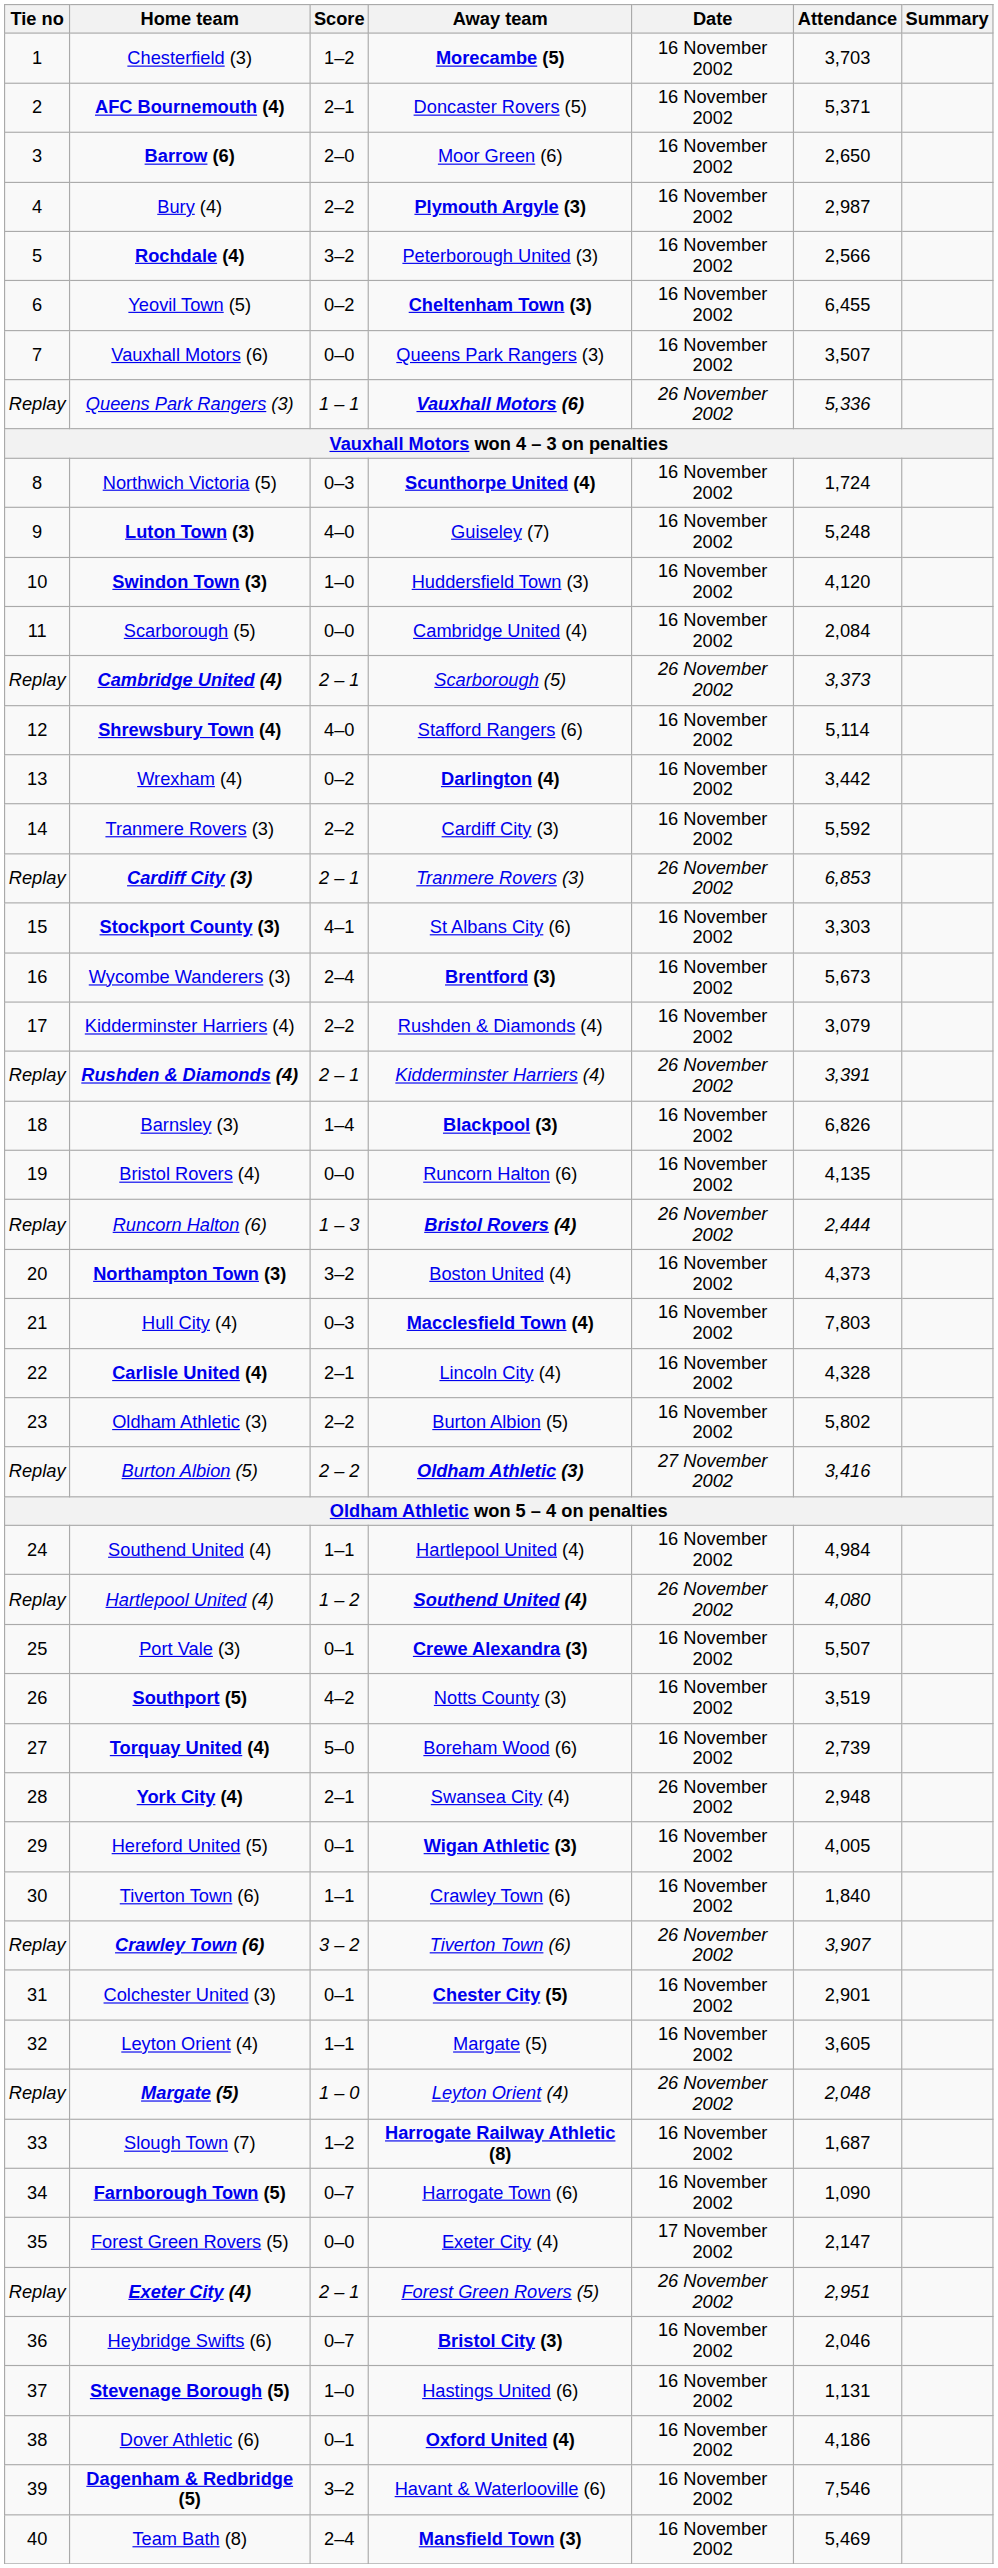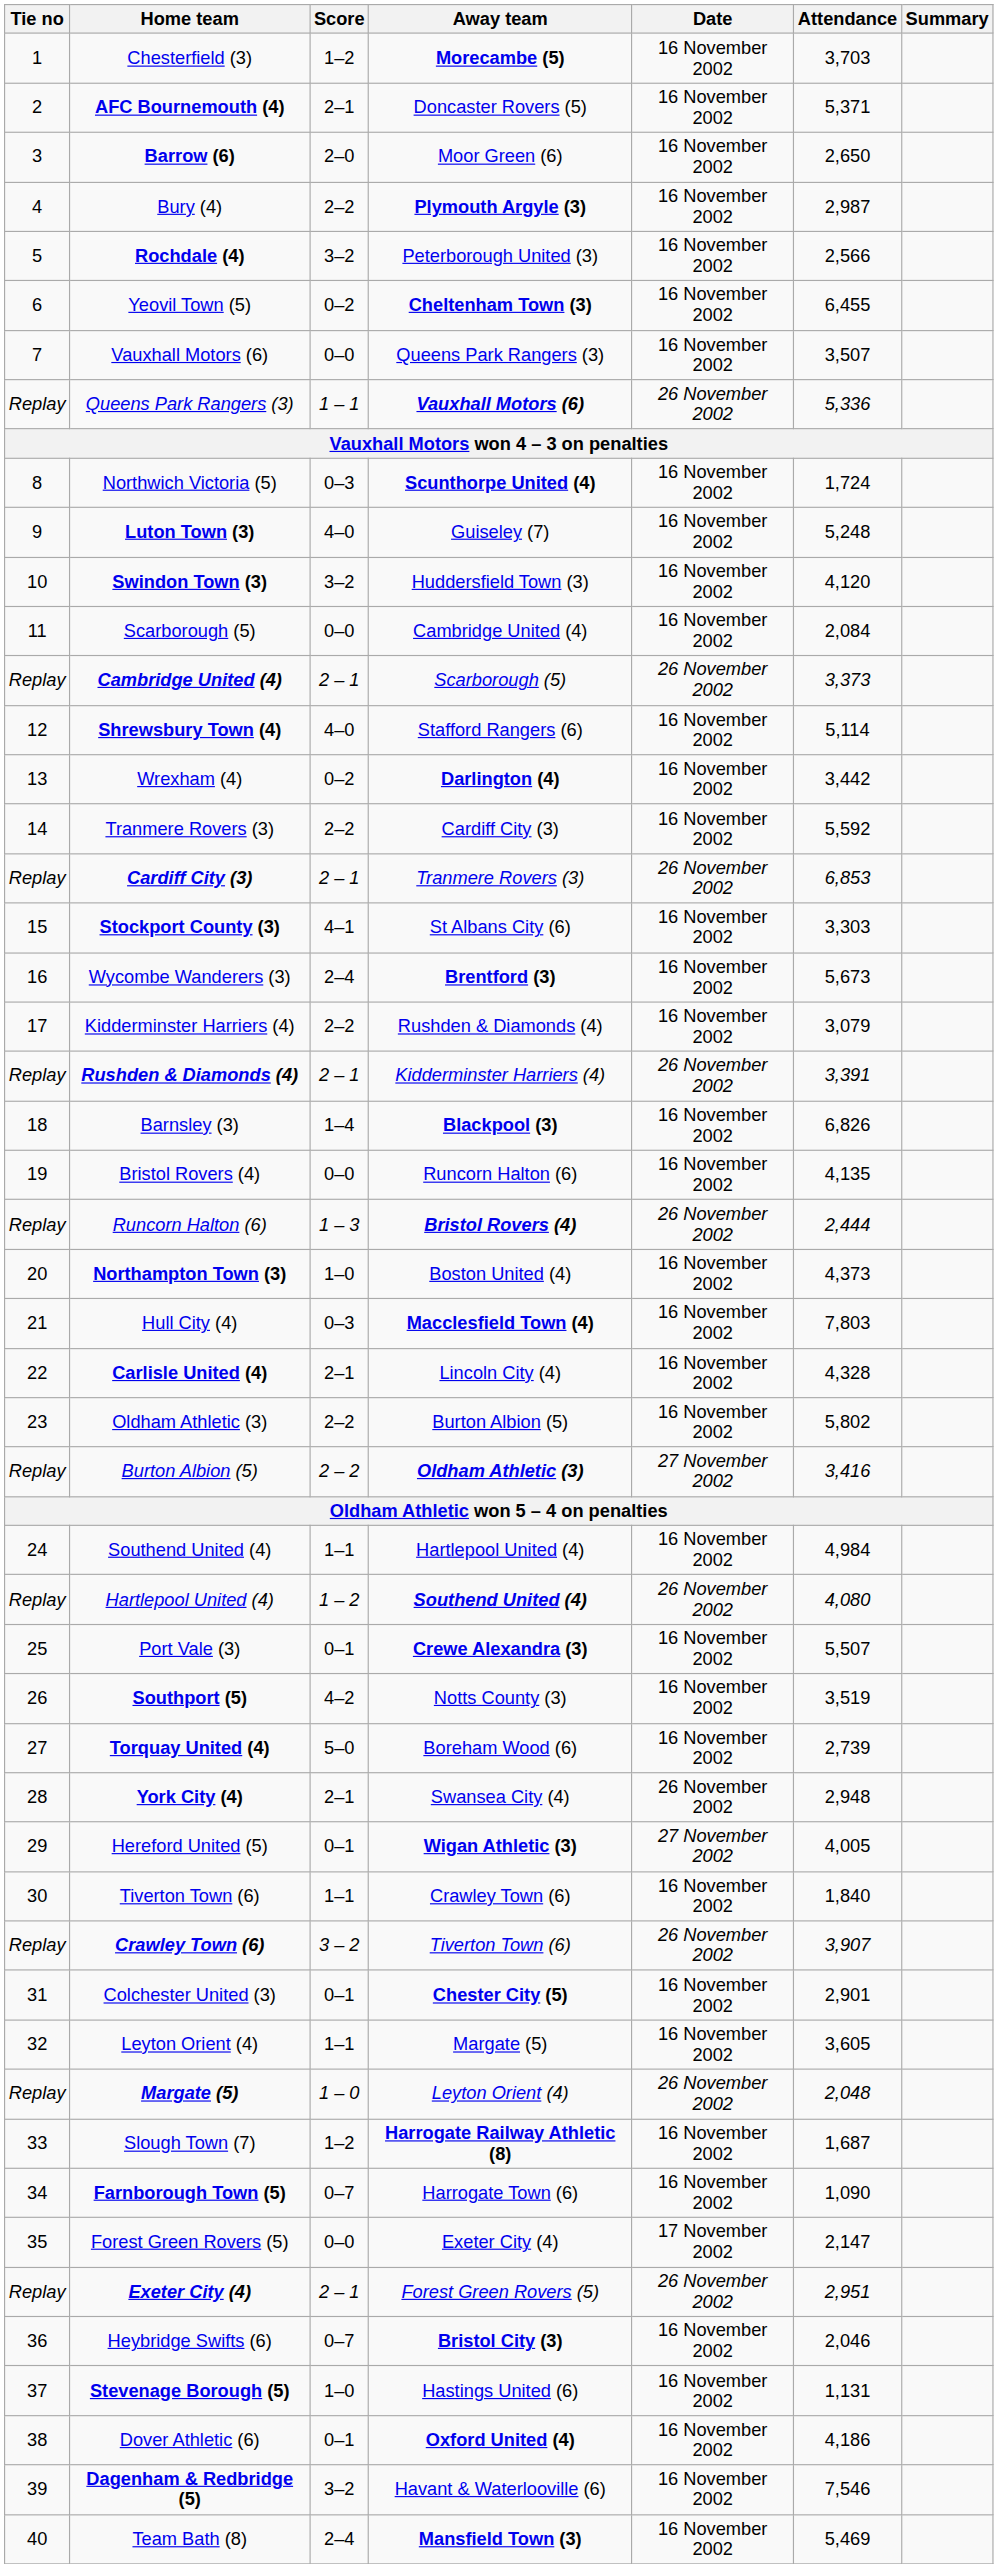Swindon Town (3) | Score: 1–0 -> 3–2
Northampton Town (3) | Score: 3–2 -> 1–0
Hereford United (5) | Date: 16 November 2002 -> 27 November 2002
